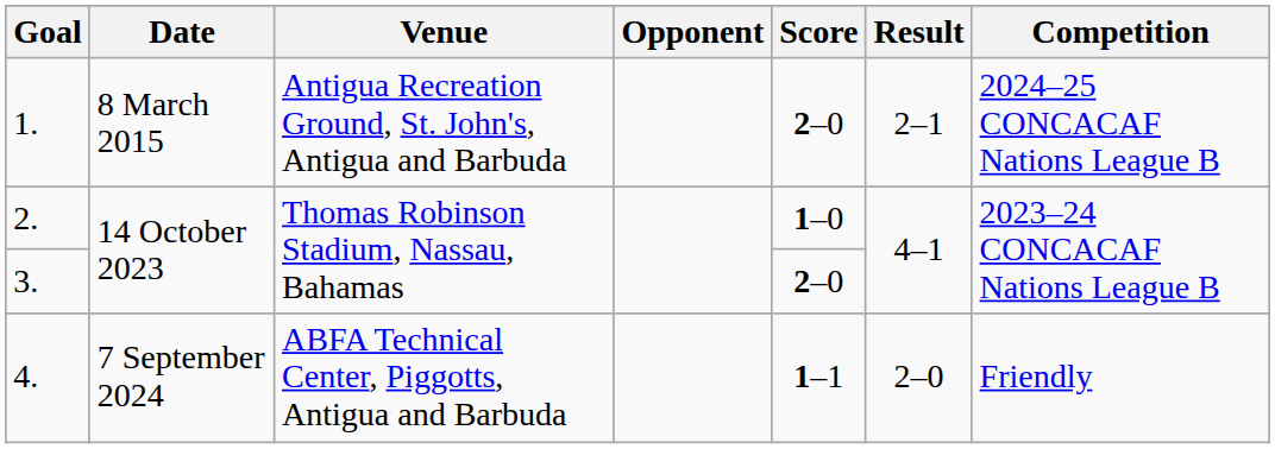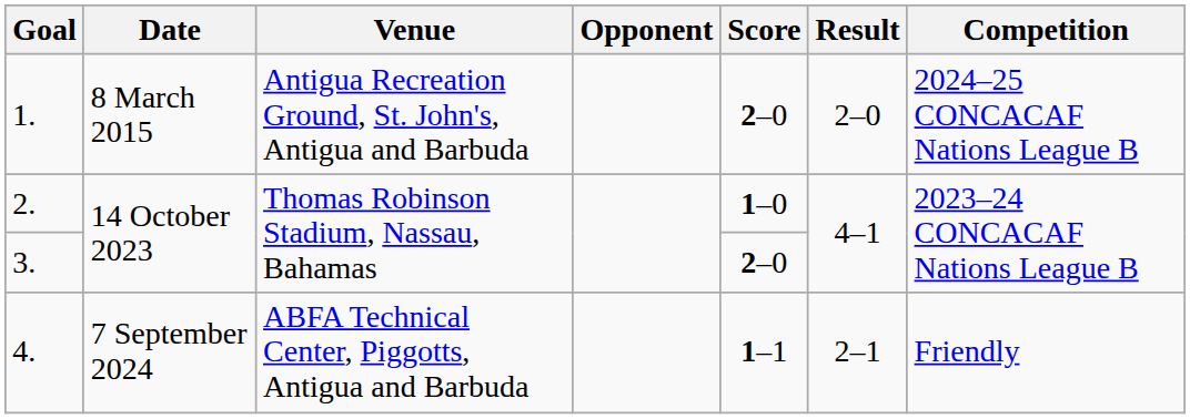1. | Result: 2–1 -> 2–0
4. | Result: 2–0 -> 2–1
